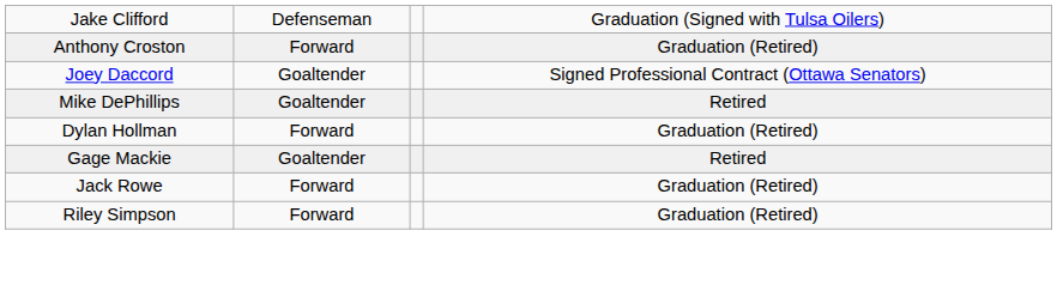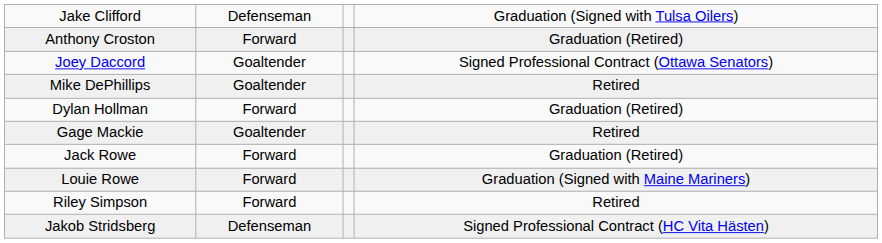+ row: Louie Rowe | Forward | Graduation (Signed with Maine Mariners)
Riley Simpson | column 4: Graduation (Retired) -> Retired
+ row: Jakob Stridsberg | Defenseman | Signed Professional Contract (HC Vita Hästen)
